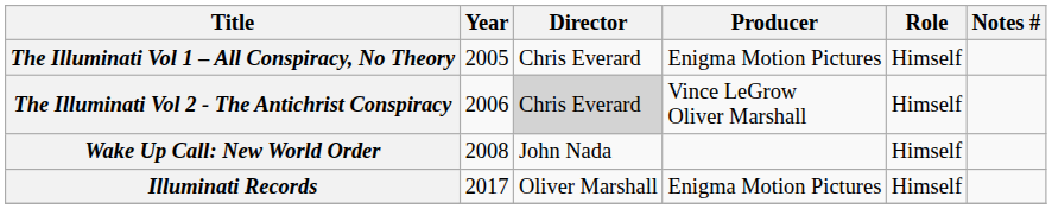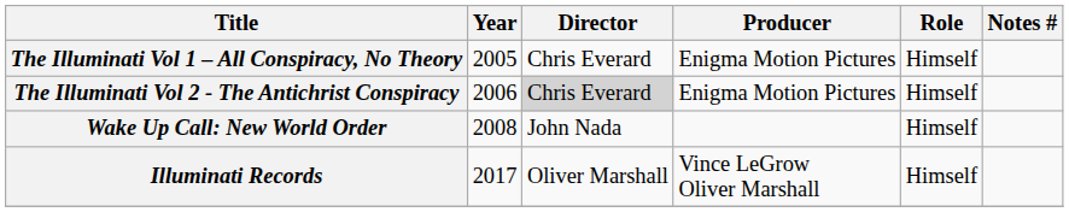The Illuminati Vol 2 - The Antichrist Conspiracy | Producer: Vince LeGrow Oliver Marshall -> Enigma Motion Pictures
Illuminati Records | Producer: Enigma Motion Pictures -> Vince LeGrow Oliver Marshall
